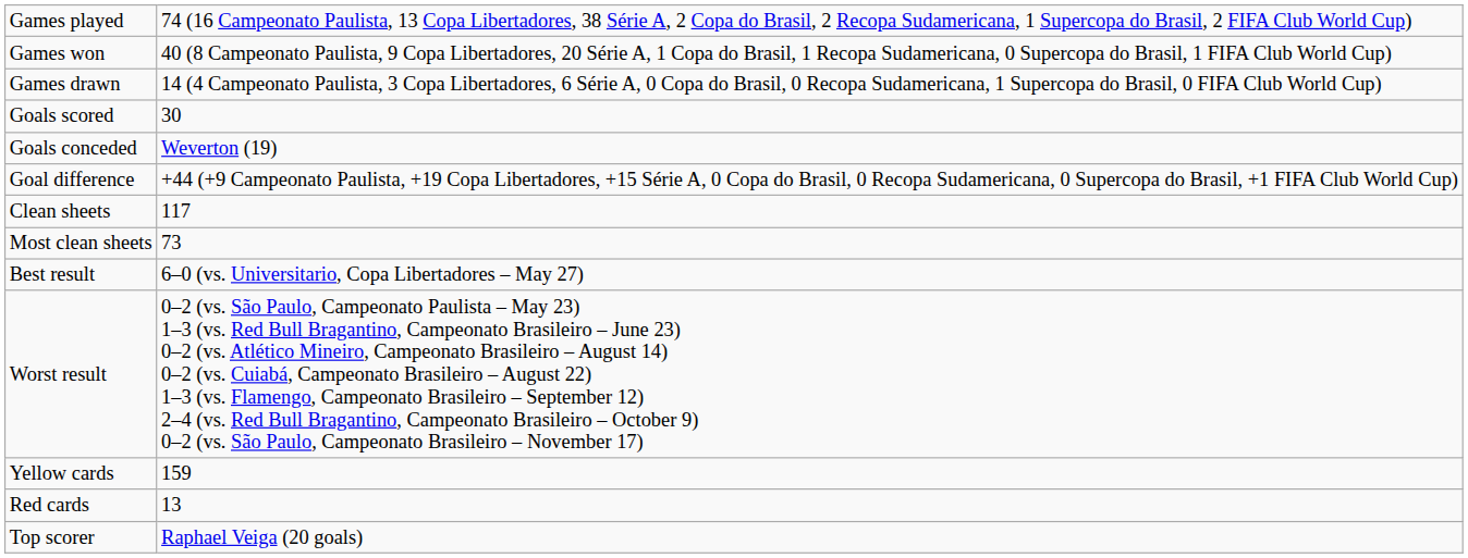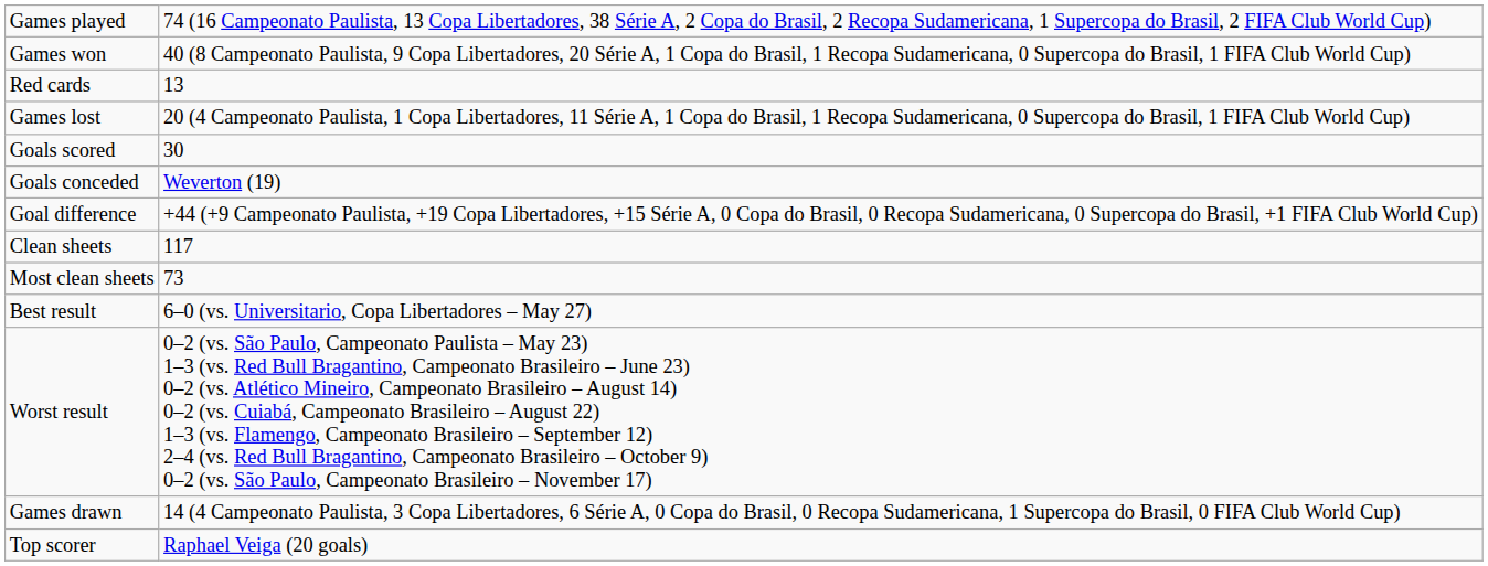rows swapped: Games drawn <-> Red cards
+ row: Games lost | 20 (4 Campeonato Paulista, 1 Copa Libertadores, 11 Série A, 1 Copa do Brasil, 1 Recopa Sudamericana, 0 Supercopa do Brasil, 1 FIFA Club World Cup)
- row: Yellow cards | 159
